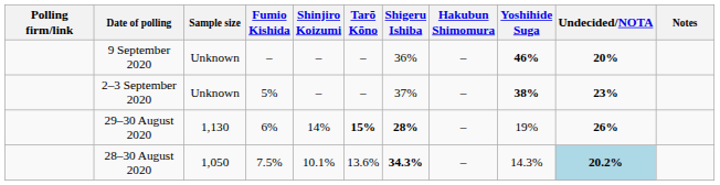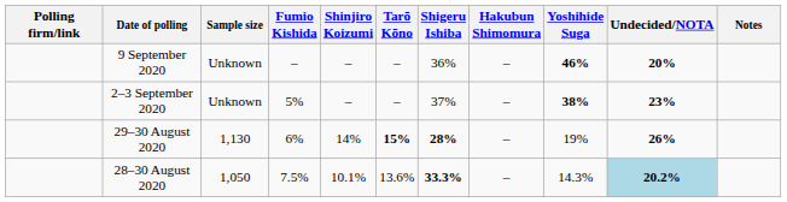28–30 August 2020 | Shigeru Ishiba: 34.3% -> 33.3%
